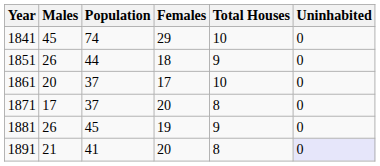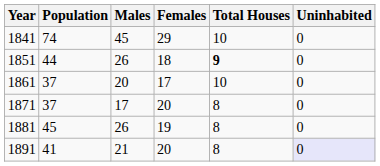columns swapped: Population <-> Males
1851 | Total Houses: normal -> bold
1881 | Total Houses: 9 -> 8
